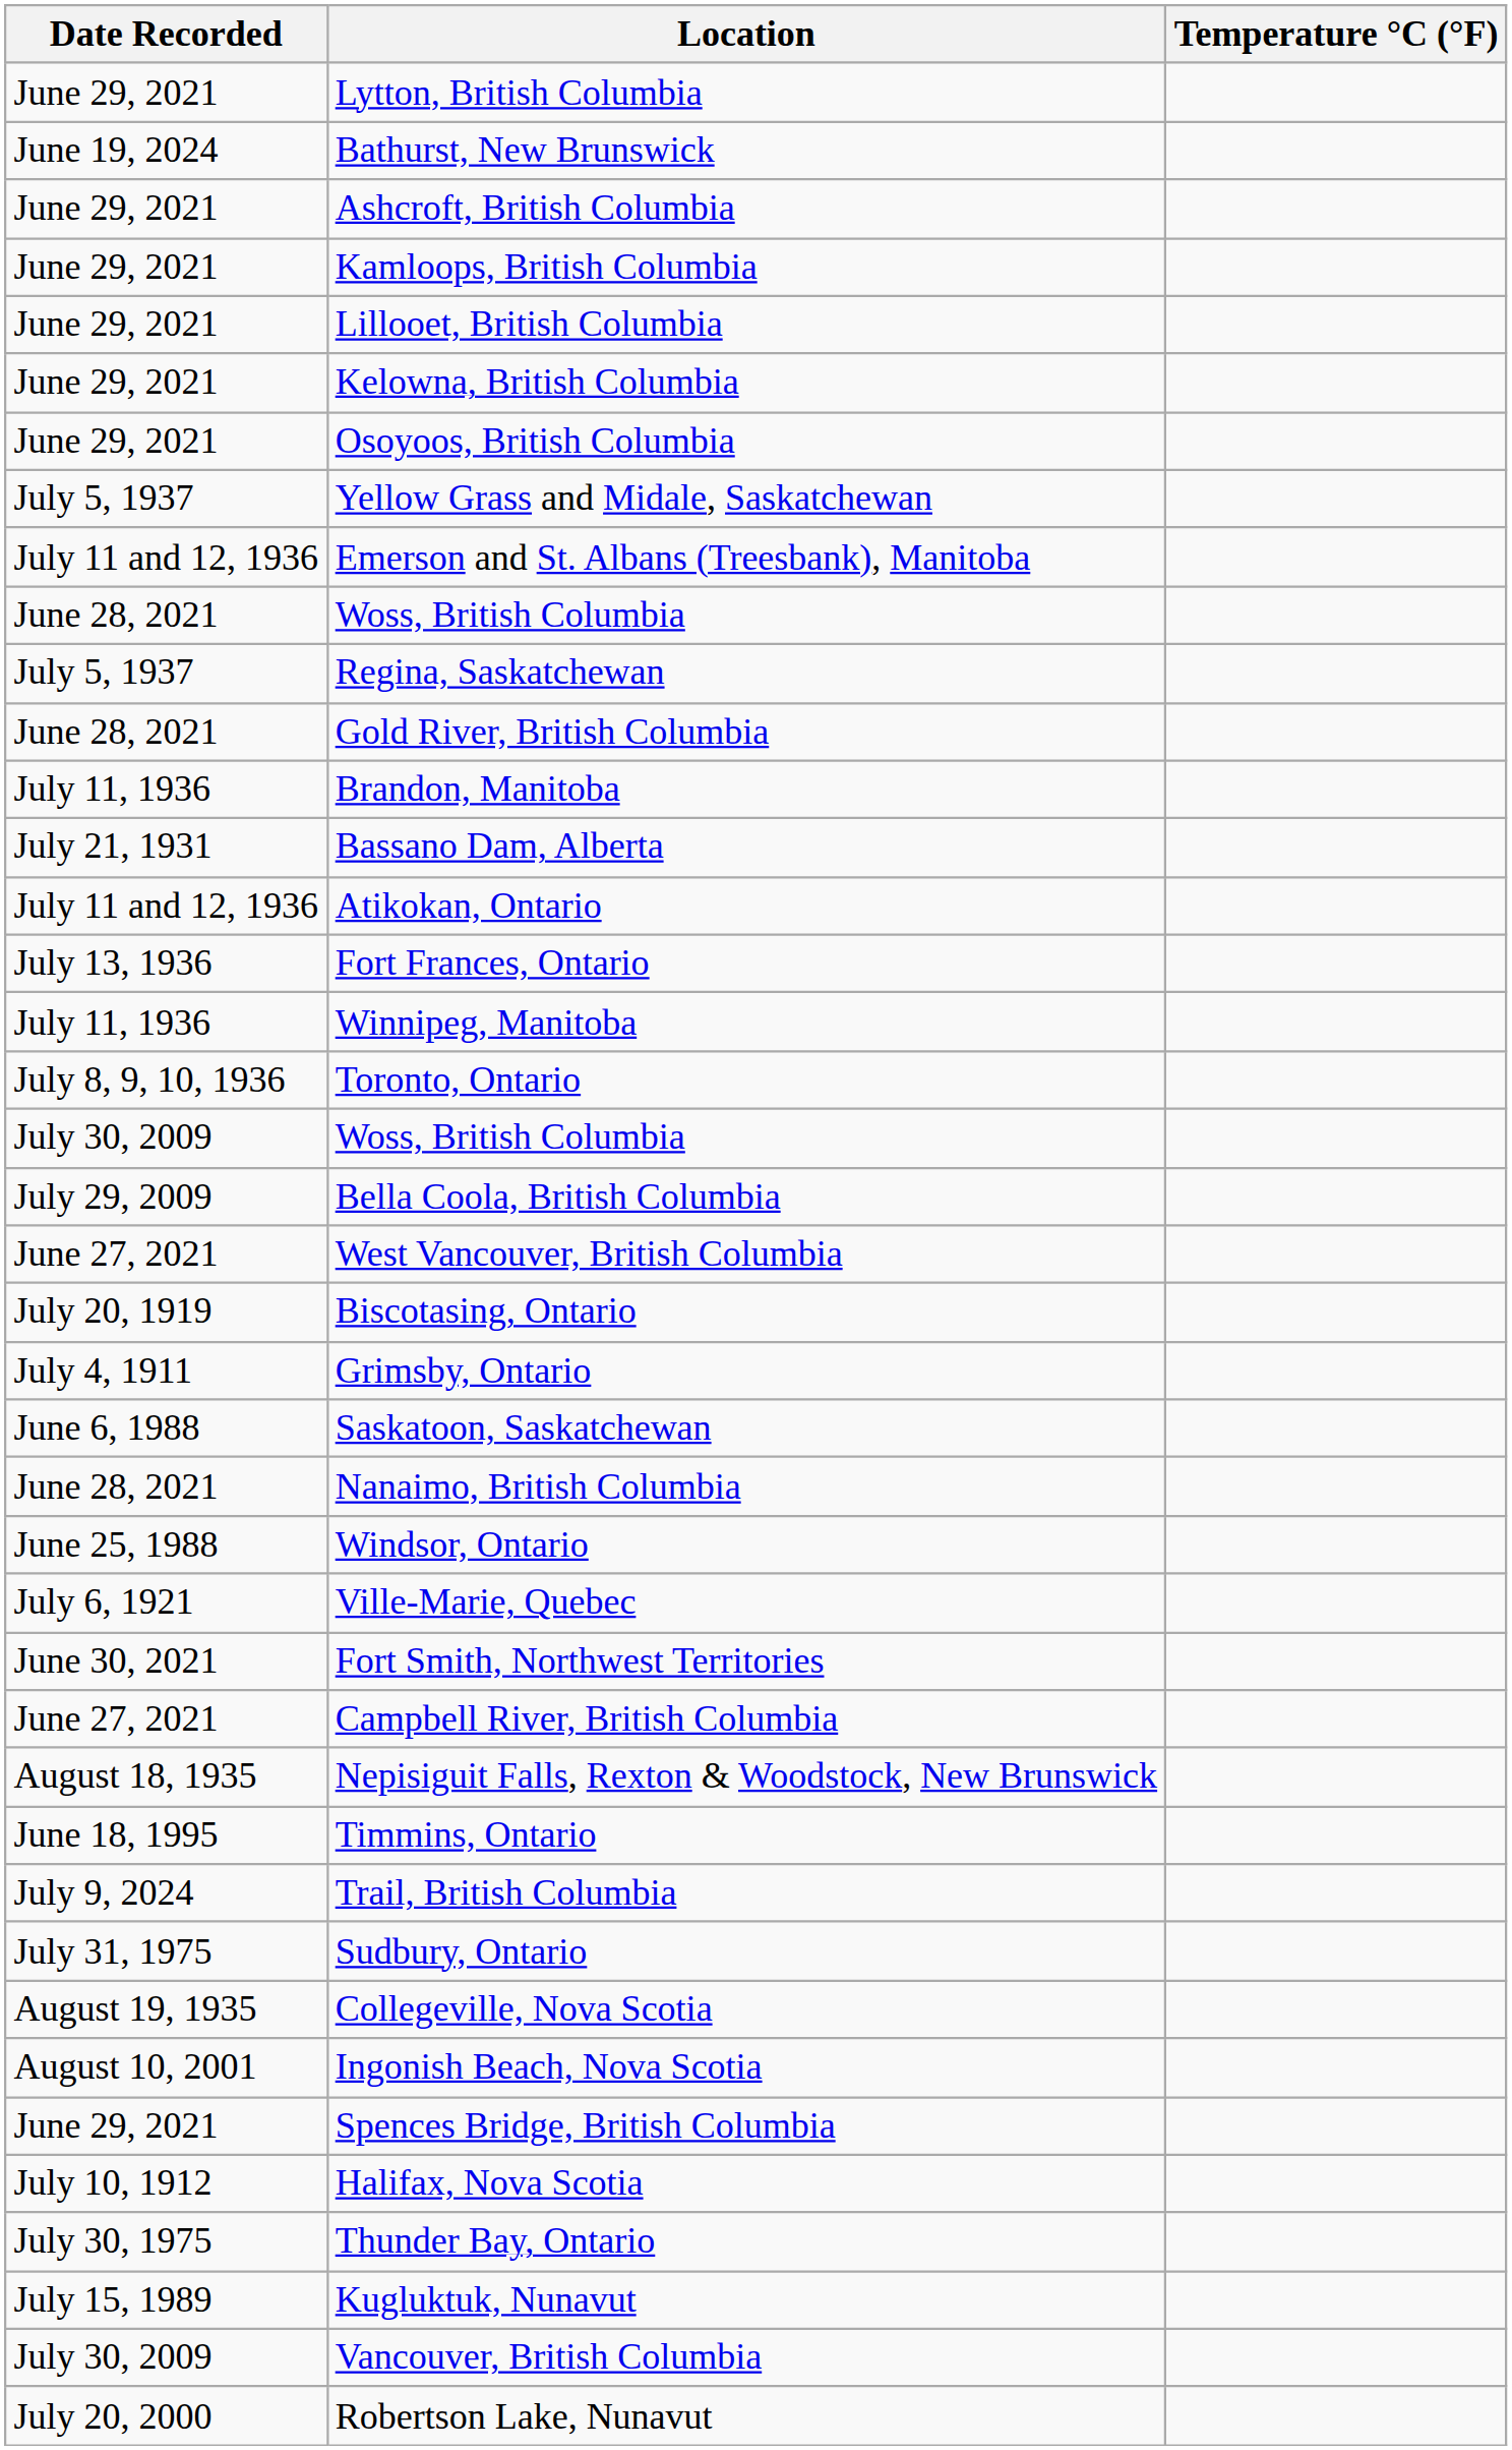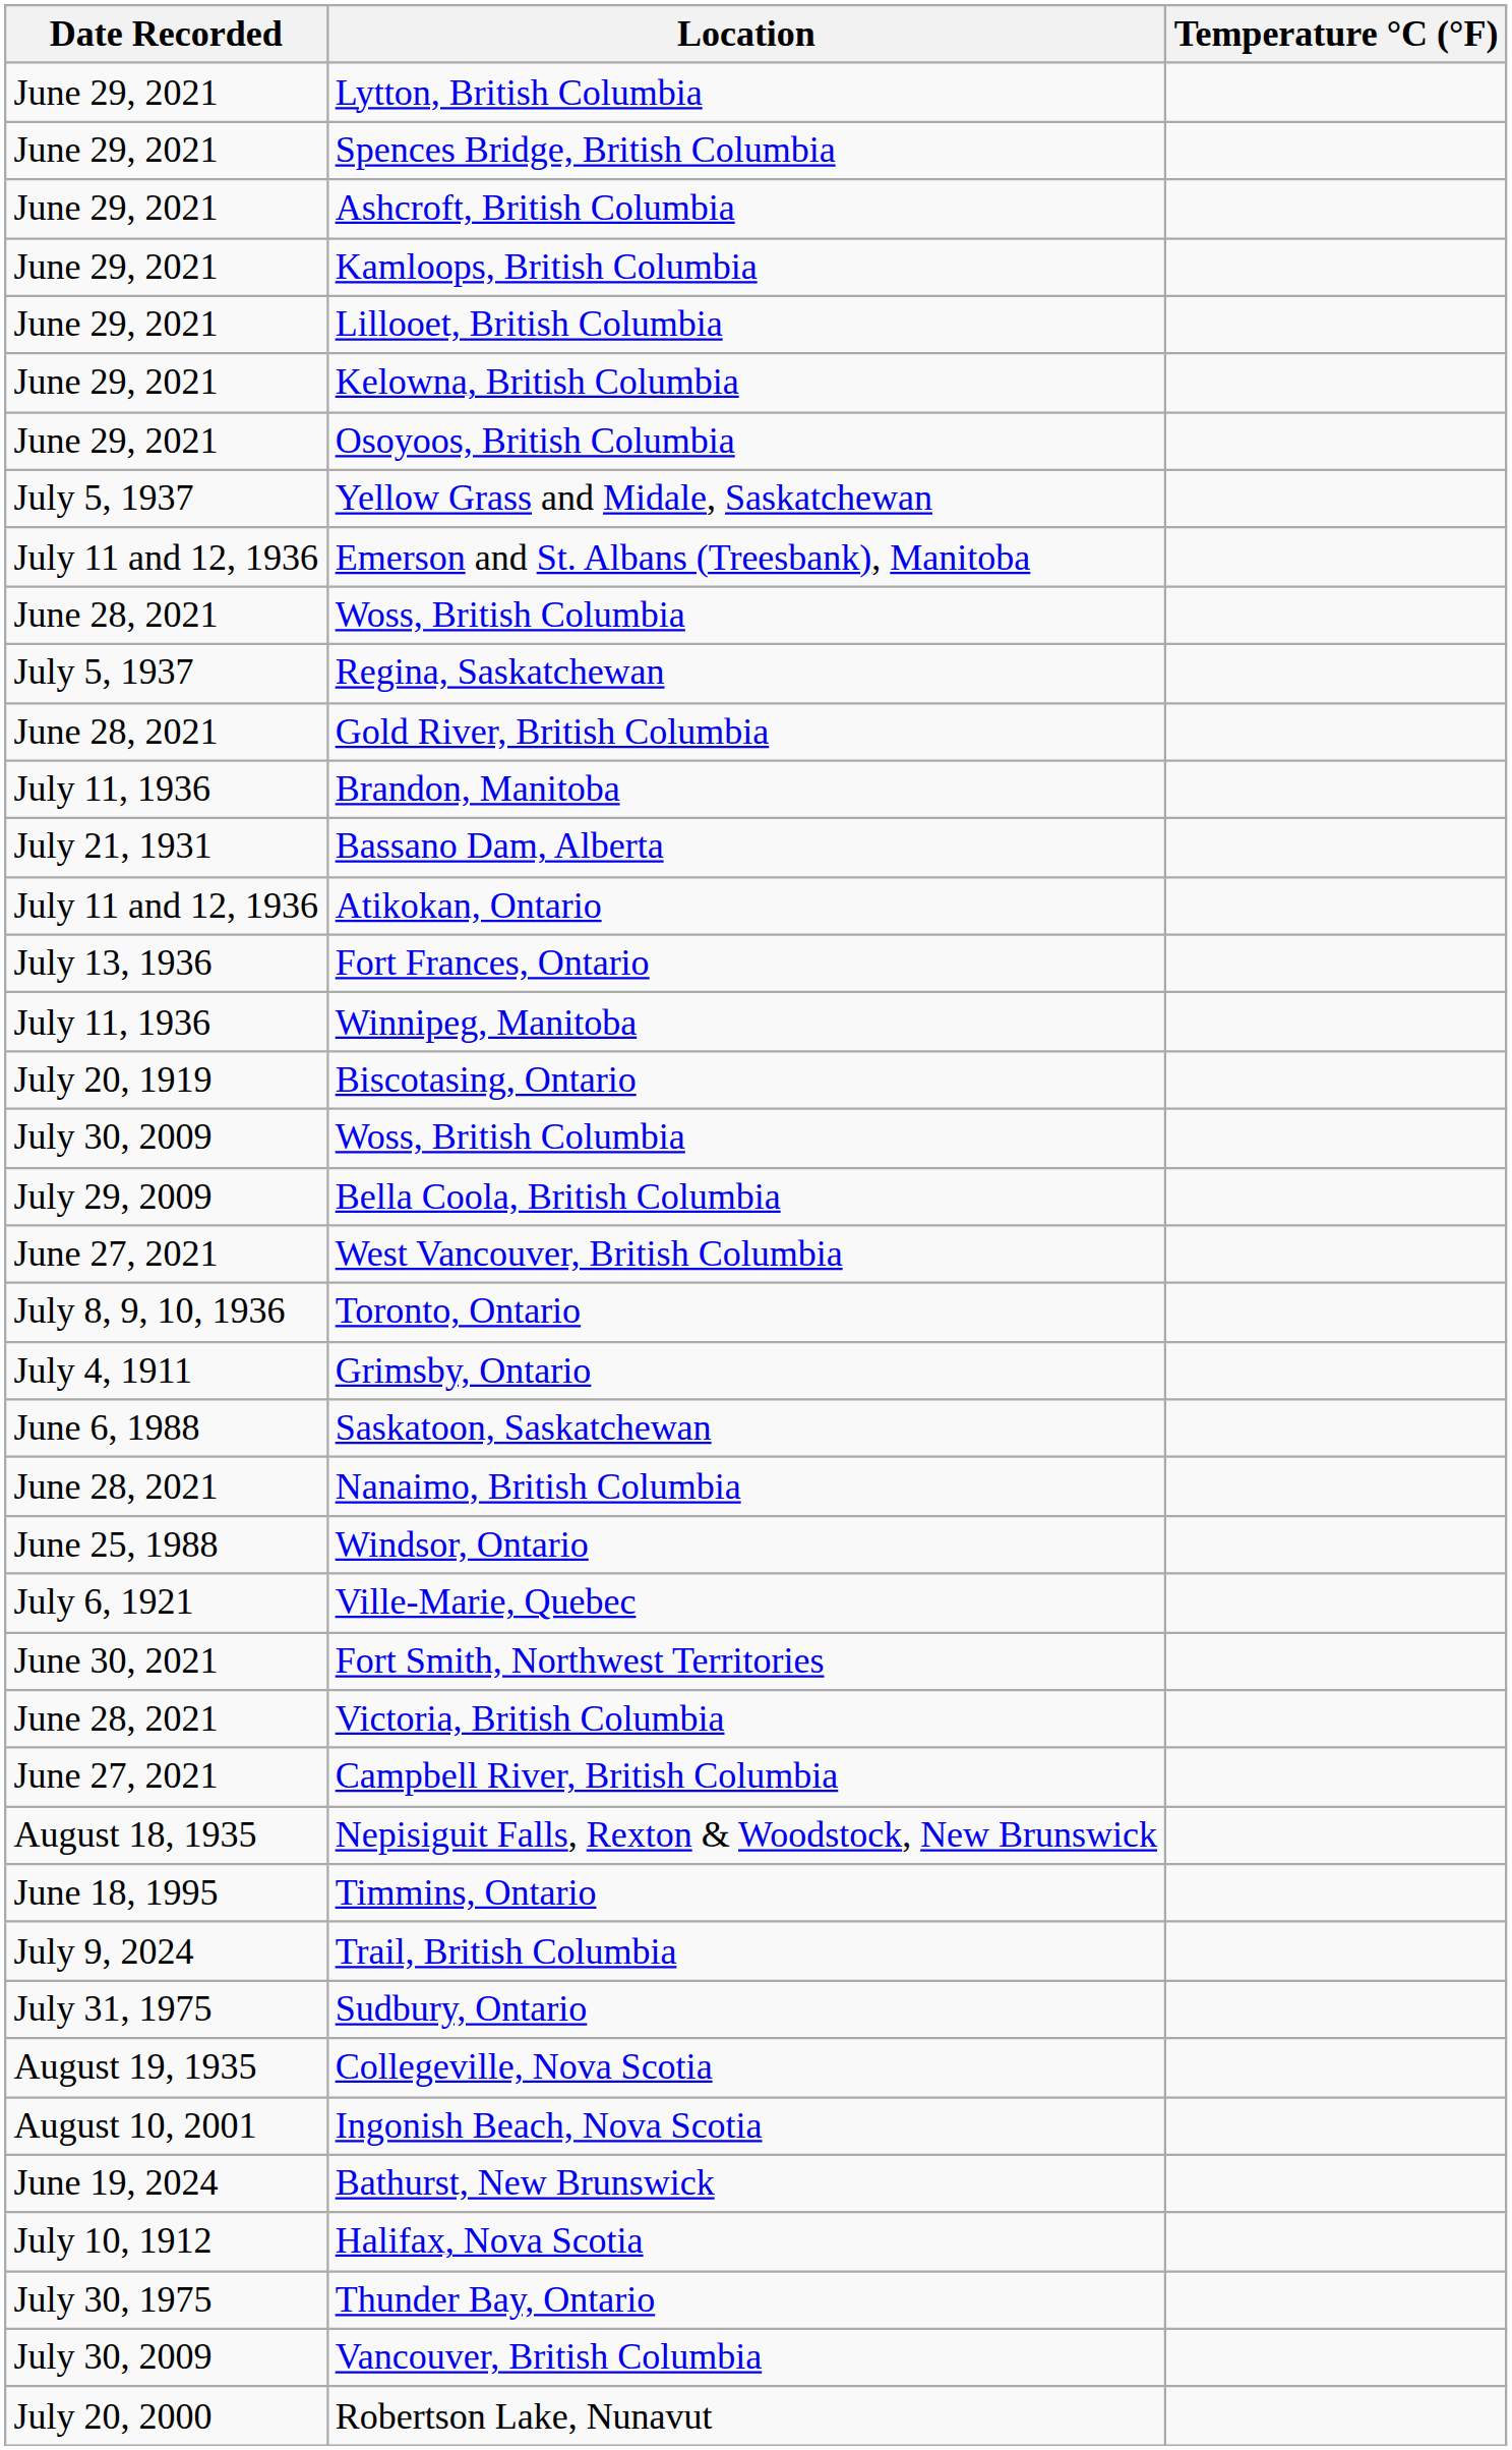rows swapped: Spences Bridge, British Columbia <-> Bathurst, New Brunswick
rows swapped: Biscotasing, Ontario <-> Toronto, Ontario
+ row: June 28, 2021 | Victoria, British Columbia
- row: July 15, 1989 | Kugluktuk, Nunavut
